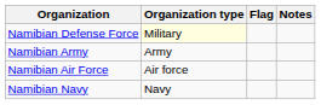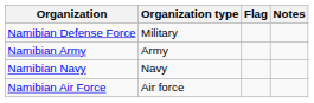Namibian Defense Force | Organization type: lightyellow background -> no background
rows swapped: Namibian Air Force <-> Namibian Navy
